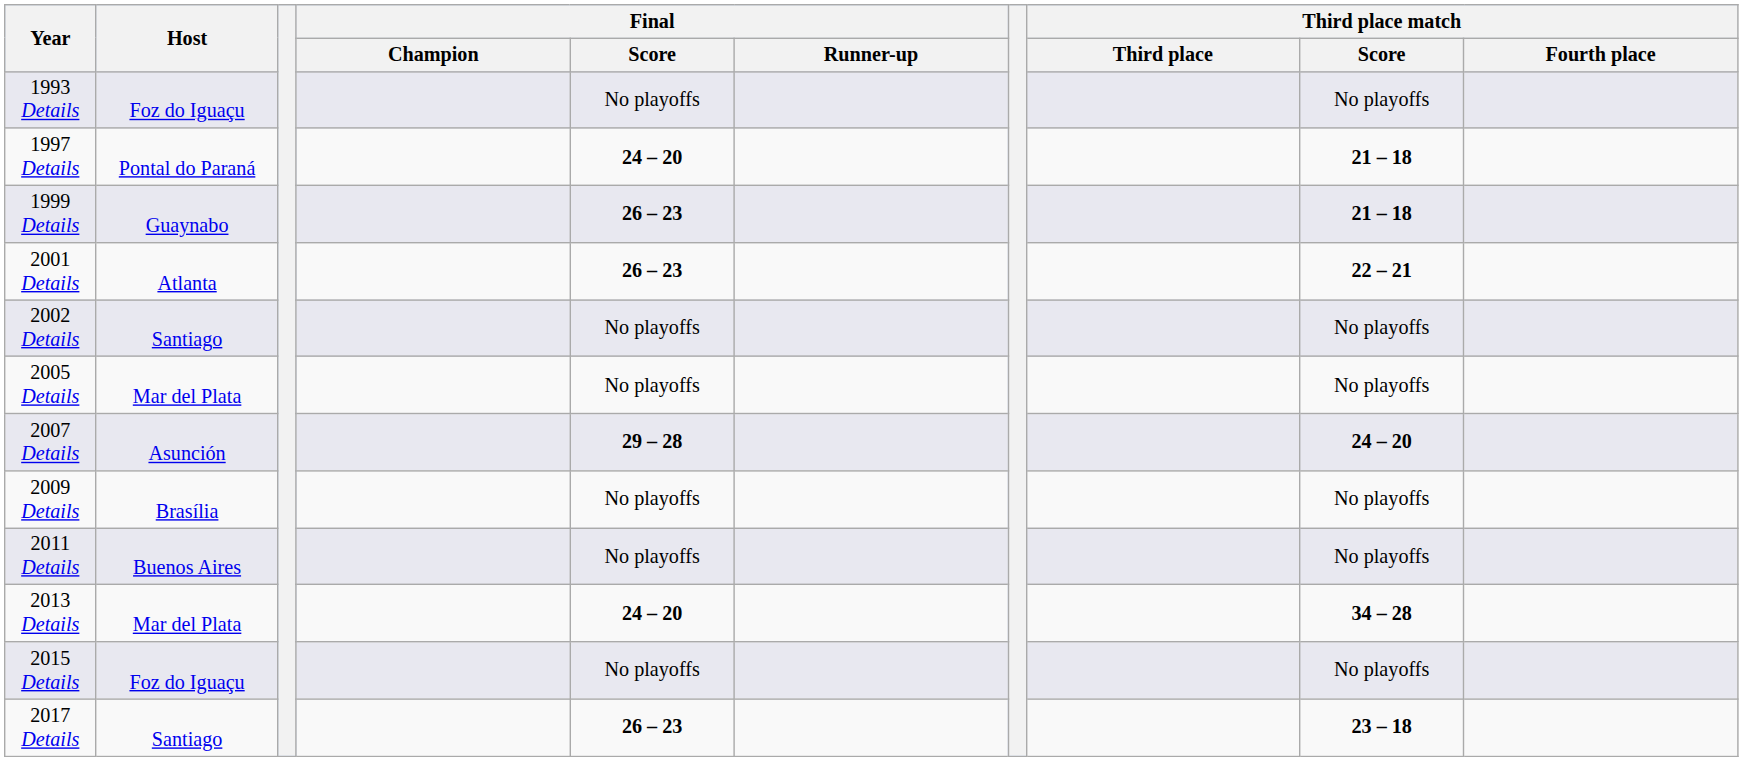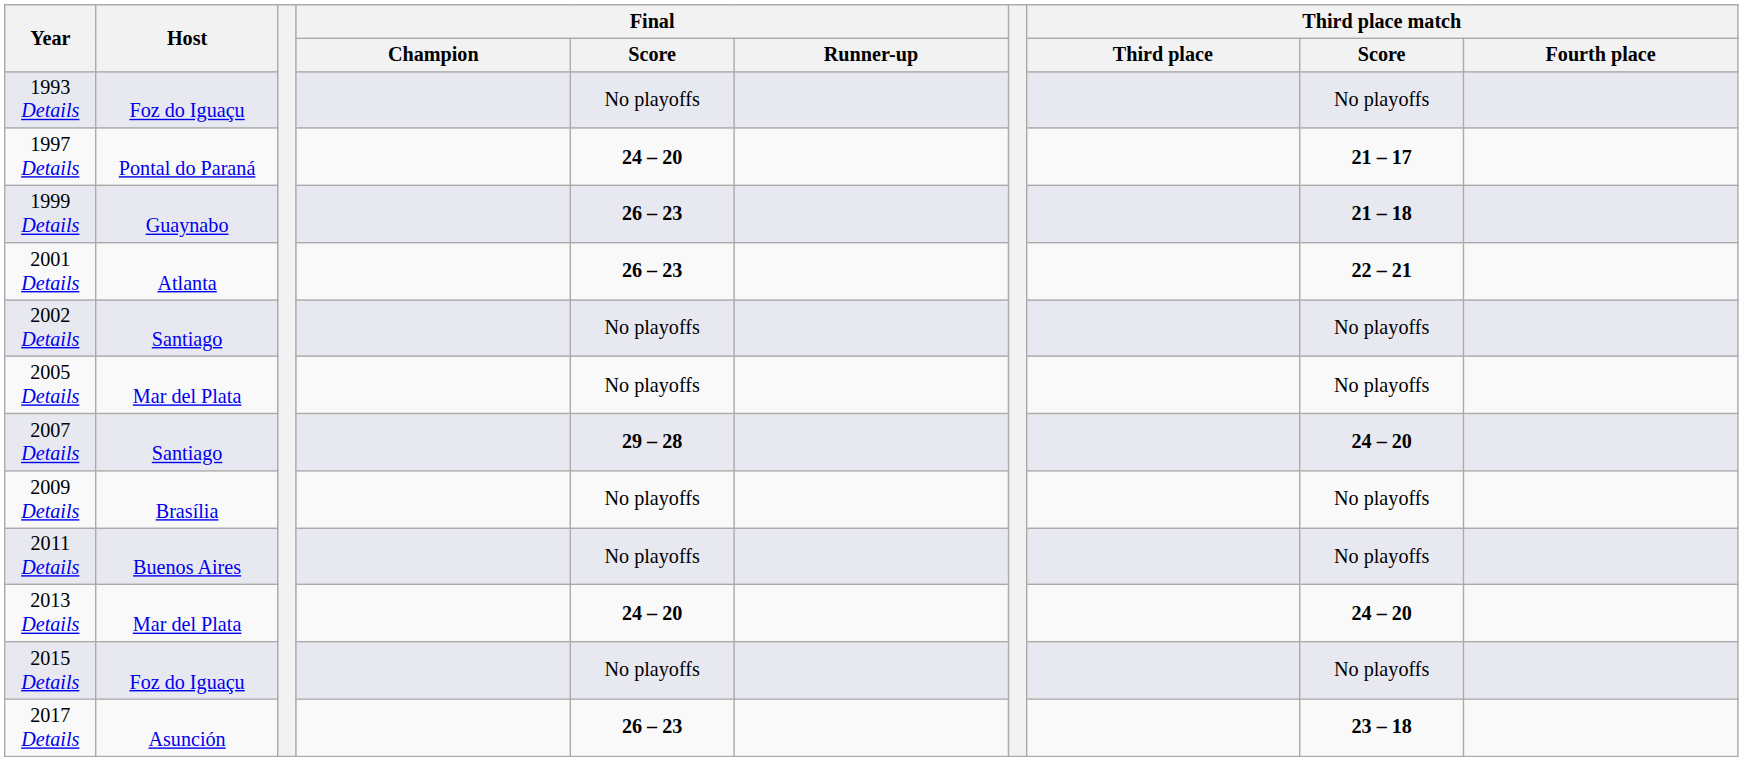1997 Details | Third place match / Score: 21 – 18 -> 21 – 17
2007 Details | Host: Asunción -> Santiago
2013 Details | Third place match / Score: 34 – 28 -> 24 – 20
2017 Details | Host: Santiago -> Asunción
